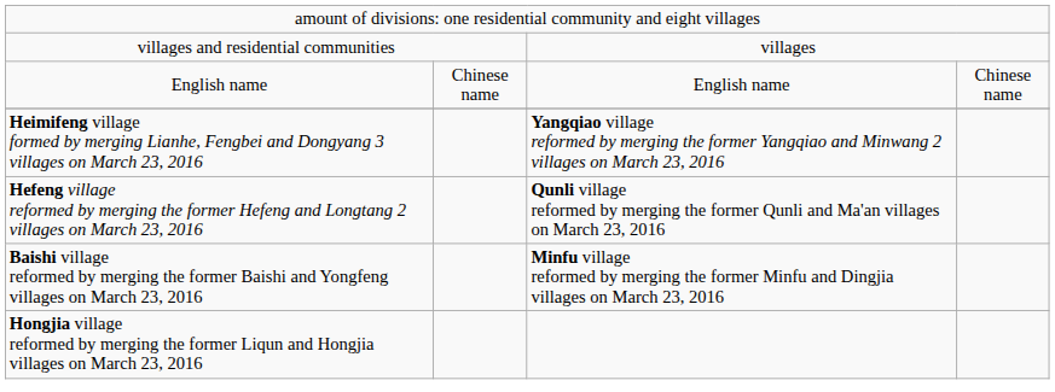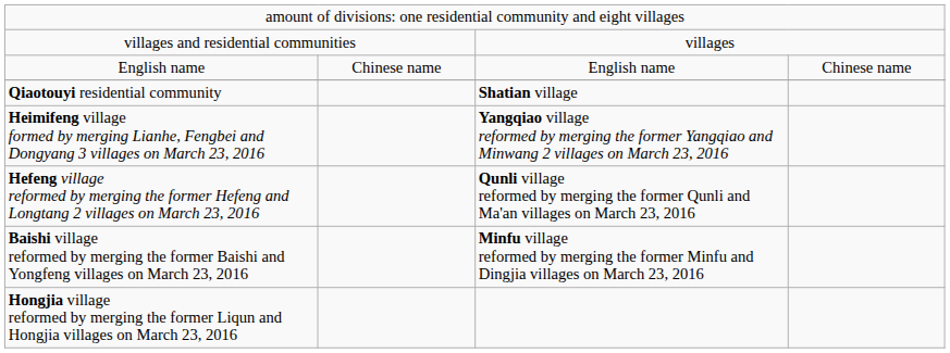+ row: Qiaotouyi residential community | Shatian village
